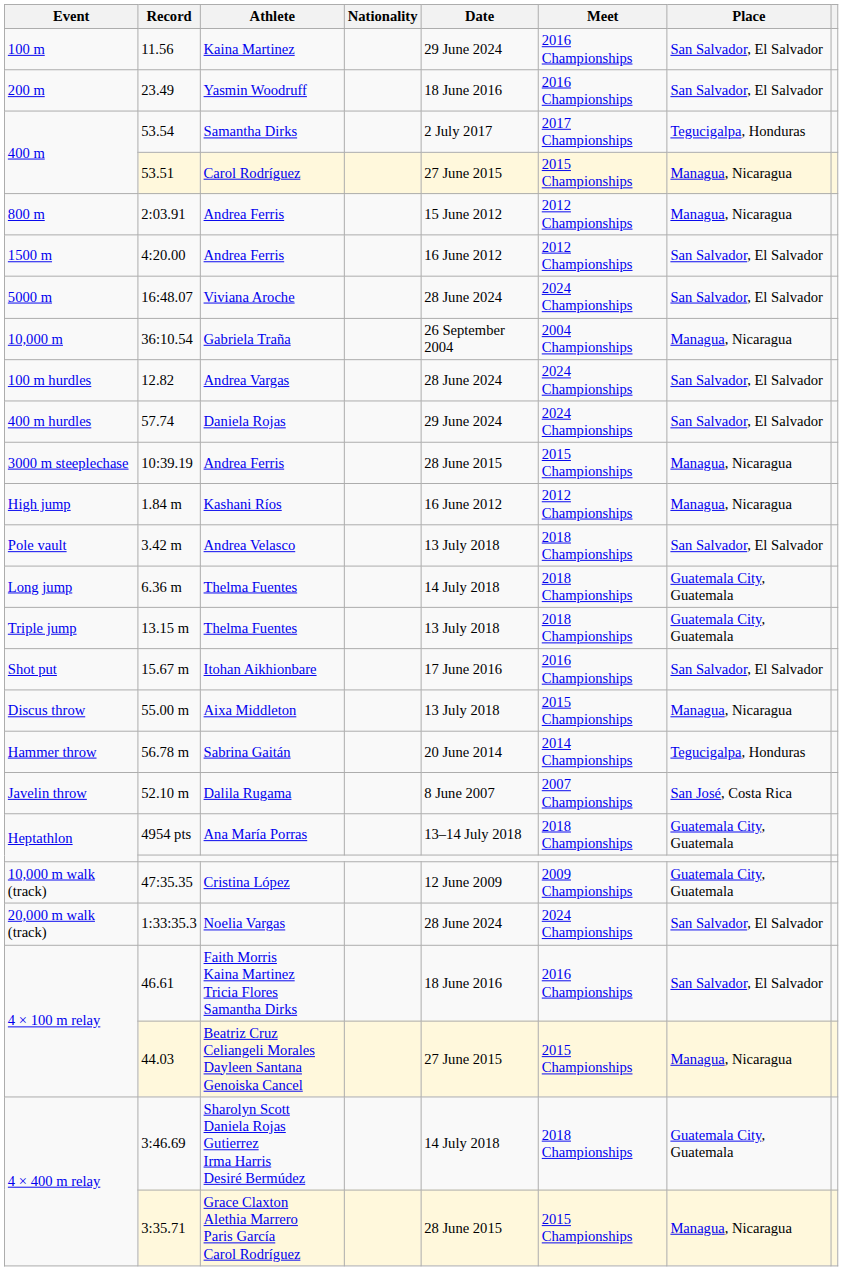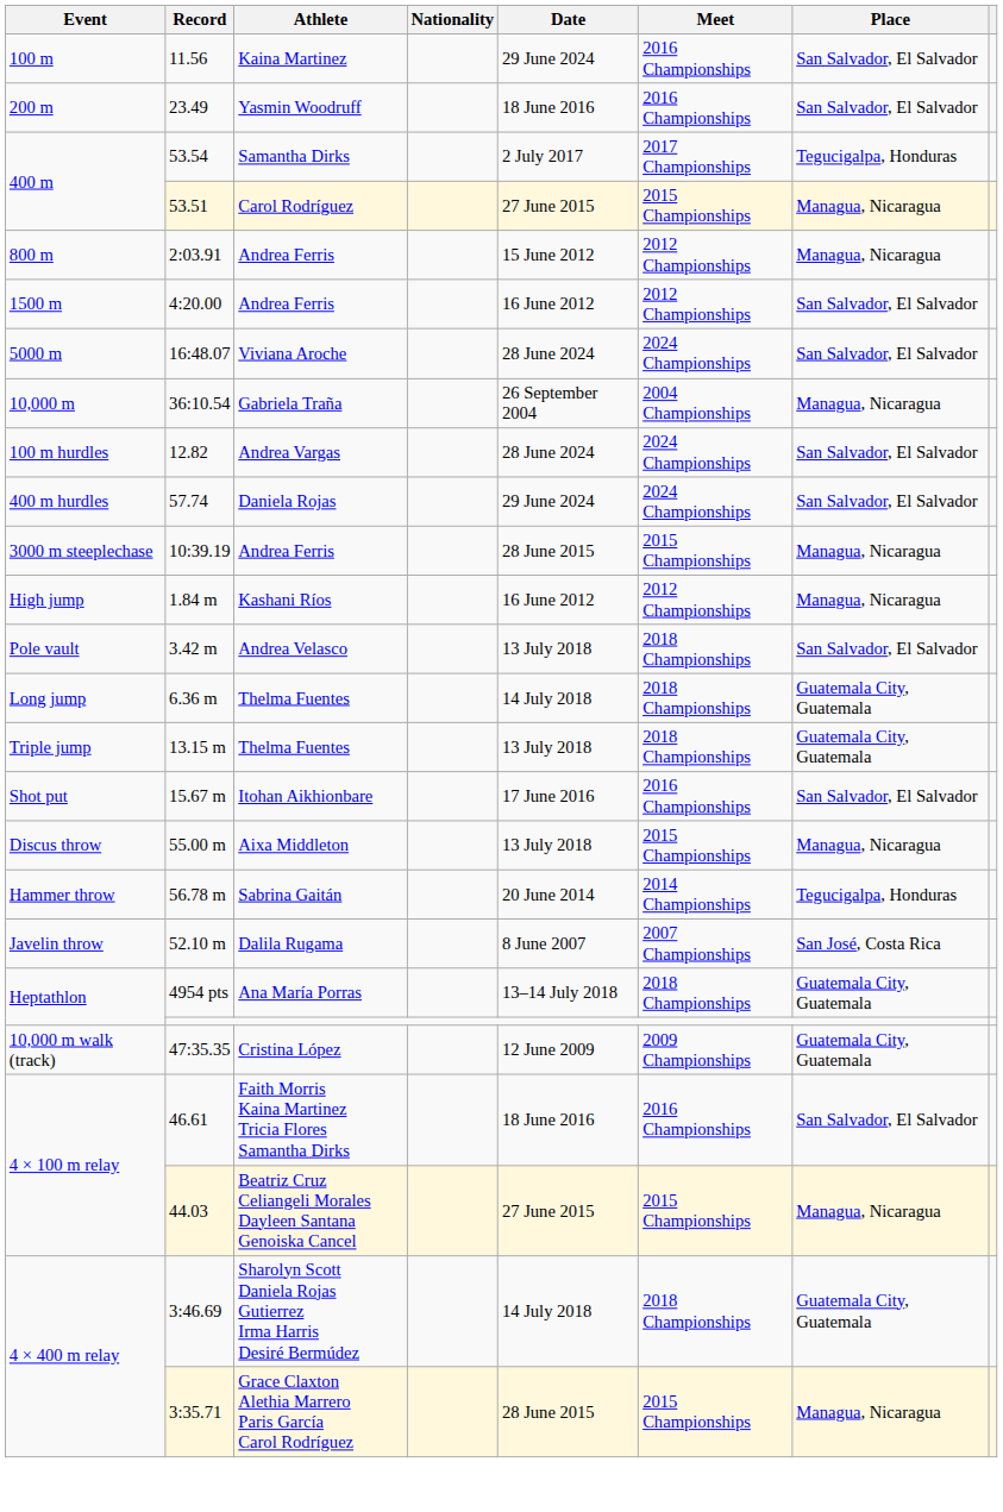- row: 20,000 m walk (track) | 1:33:35.3 | Noelia Vargas | 28 June 2024 | 2024 Championships | San Salvador, El Salvador
